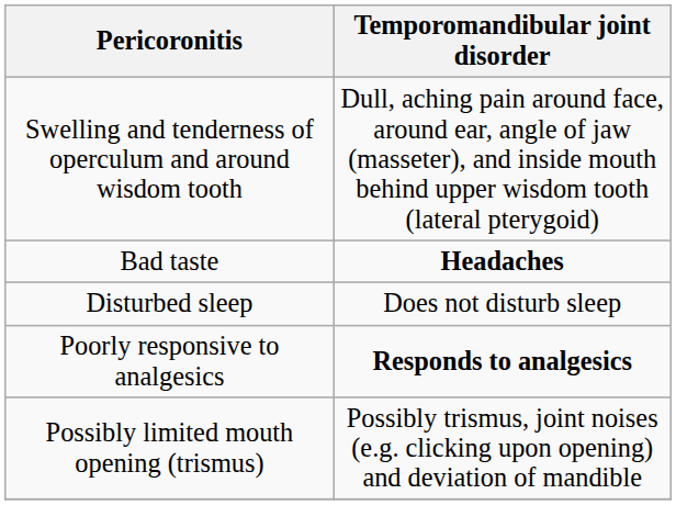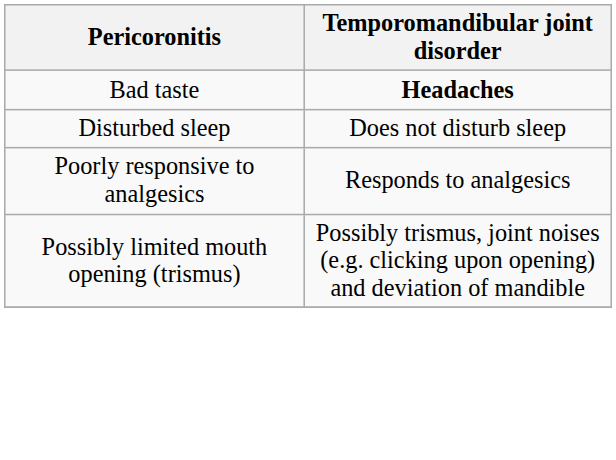- row: Swelling and tenderness of operculum and around wisdom tooth | Dull, aching pain around face, around ear, angle of jaw (masseter), and inside mouth behind upper wisdom tooth (lateral pterygoid)
Poorly responsive to analgesics | Temporomandibular joint disorder: bold -> normal
